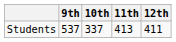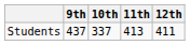Students | 9th: 537 -> 437
